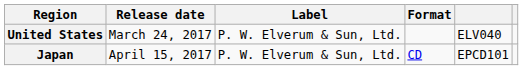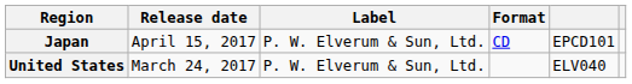rows swapped: United States <-> Japan
